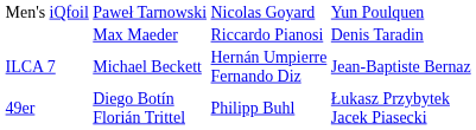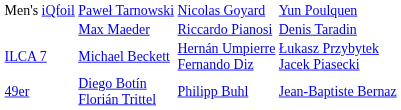ILCA 7 | column 4: Jean-Baptiste Bernaz -> Łukasz Przybytek Jacek Piasecki
49er | column 4: Łukasz Przybytek Jacek Piasecki -> Jean-Baptiste Bernaz
